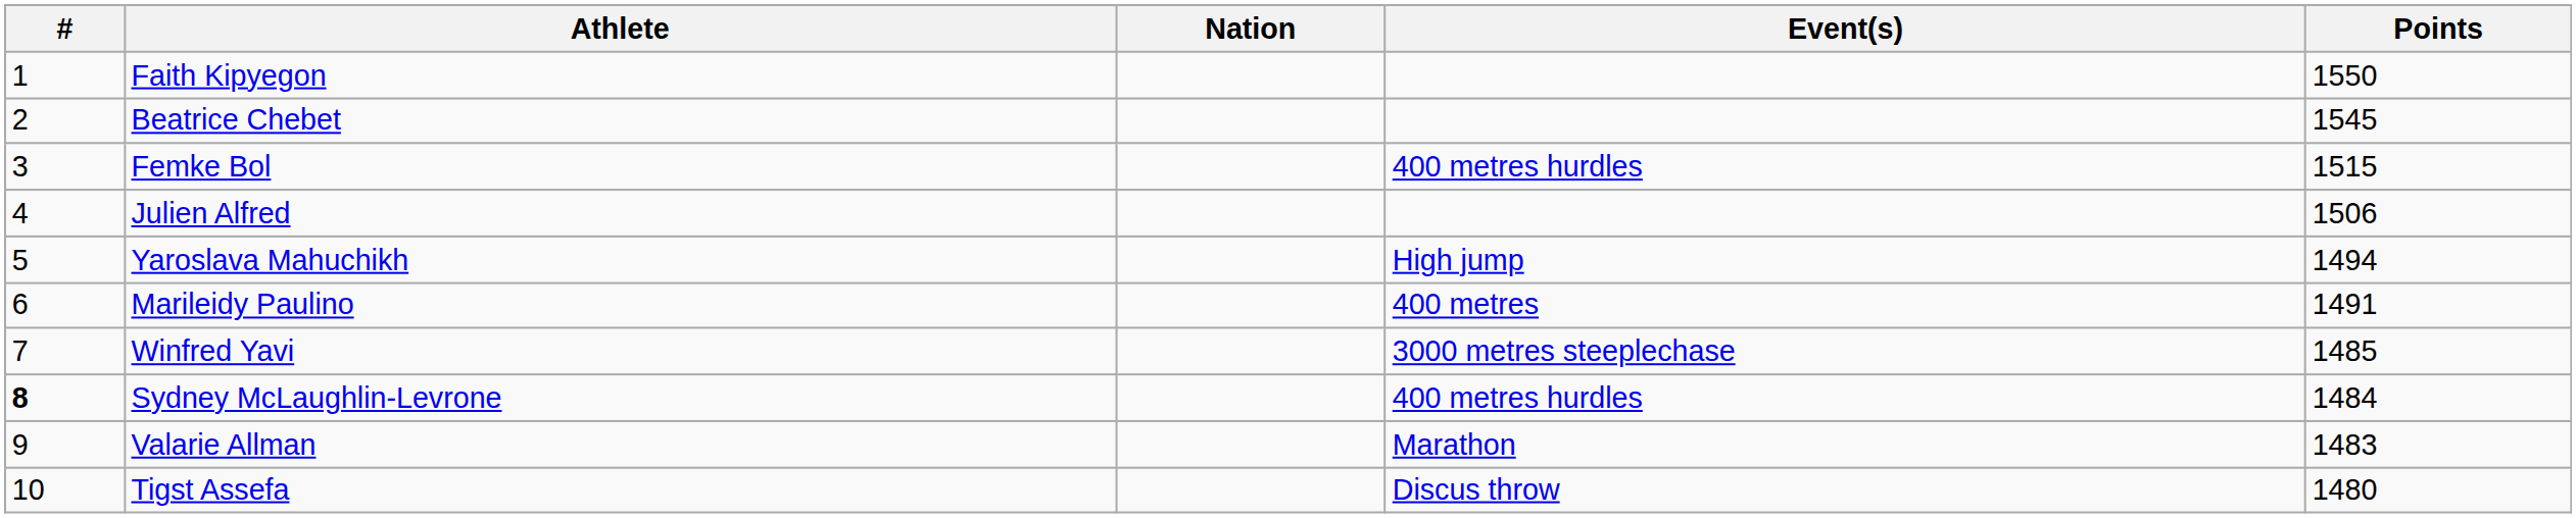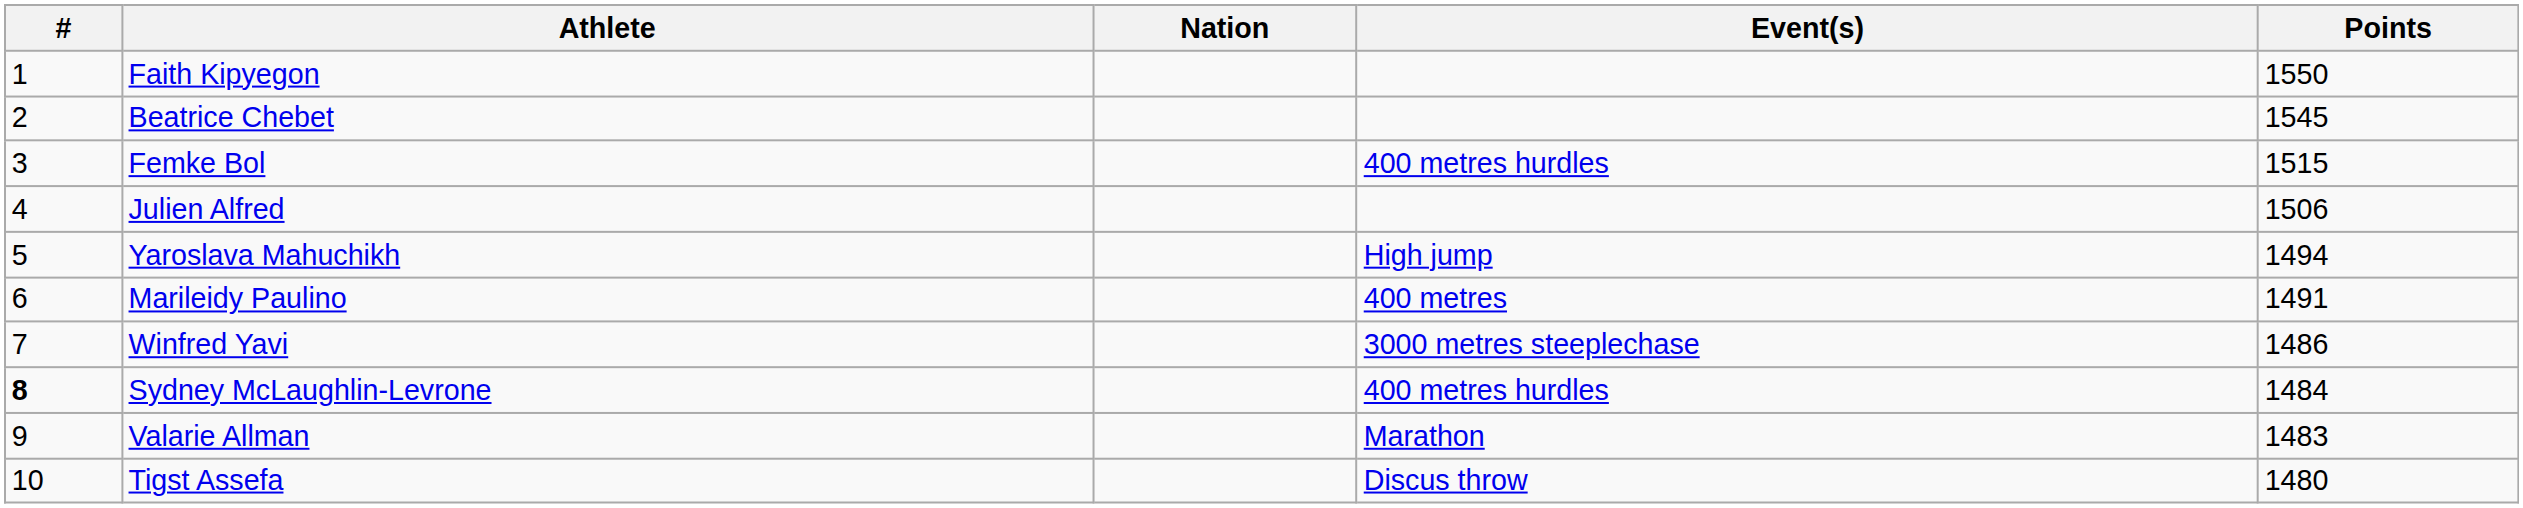Winfred Yavi | Points: 1485 -> 1486
